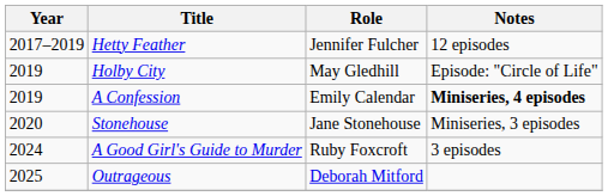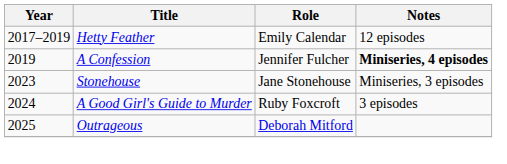Hetty Feather | Role: Jennifer Fulcher -> Emily Calendar
- row: 2019 | Holby City | May Gledhill | Episode: "Circle of Life"
A Confession | Role: Emily Calendar -> Jennifer Fulcher
Stonehouse | Year: 2020 -> 2023
